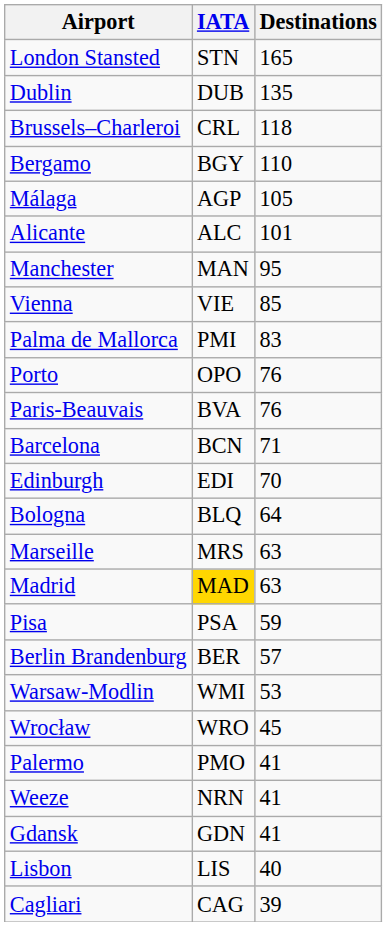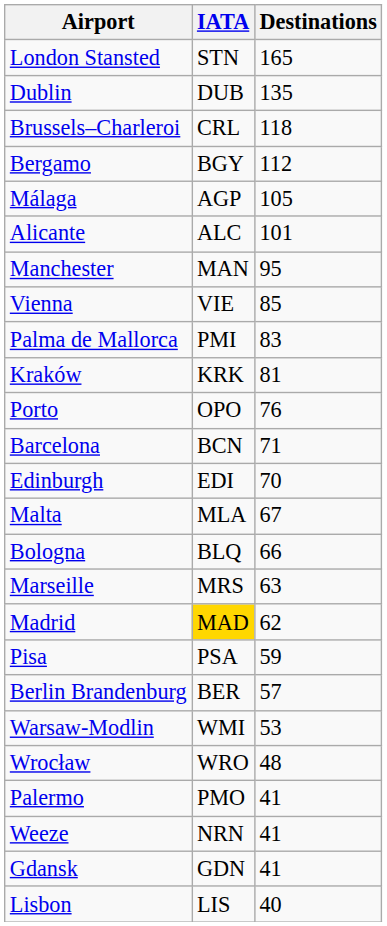Bergamo | Destinations: 110 -> 112
+ row: Kraków | KRK | 81
- row: Paris-Beauvais | BVA | 76
+ row: Malta | MLA | 67
Bologna | Destinations: 64 -> 66
Madrid | Destinations: 63 -> 62
Wrocław | Destinations: 45 -> 48
- row: Cagliari | CAG | 39
